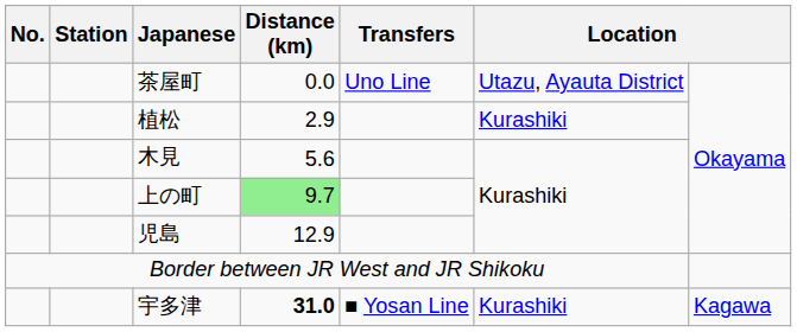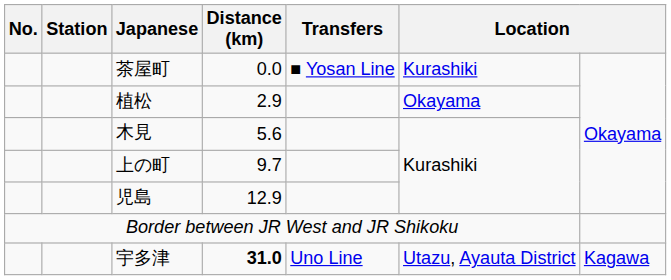茶屋町 | Transfers: Uno Line -> ■ Yosan Line
茶屋町 | column 6: Utazu, Ayauta District -> Kurashiki
植松 | column 6: Kurashiki -> Okayama
上の町 | Distance (km): lightgreen background -> no background
宇多津 | Transfers: ■ Yosan Line -> Uno Line
宇多津 | column 6: Kurashiki -> Utazu, Ayauta District
